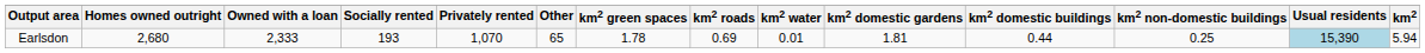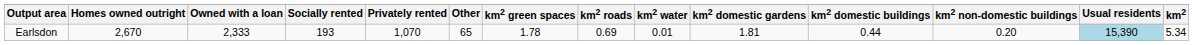Earlsdon | Homes owned outright: 2,680 -> 2,670
Earlsdon | km2 non-domestic buildings: 0.25 -> 0.20
Earlsdon | km2: 5.94 -> 5.34
